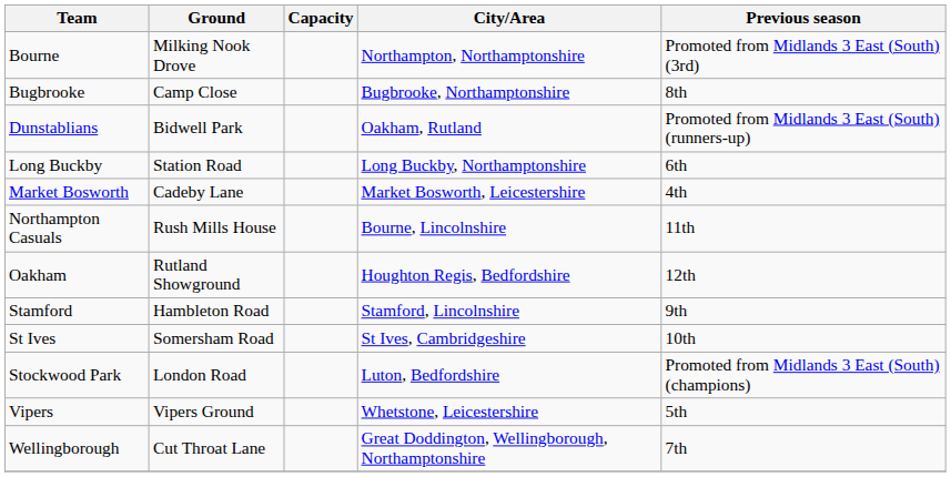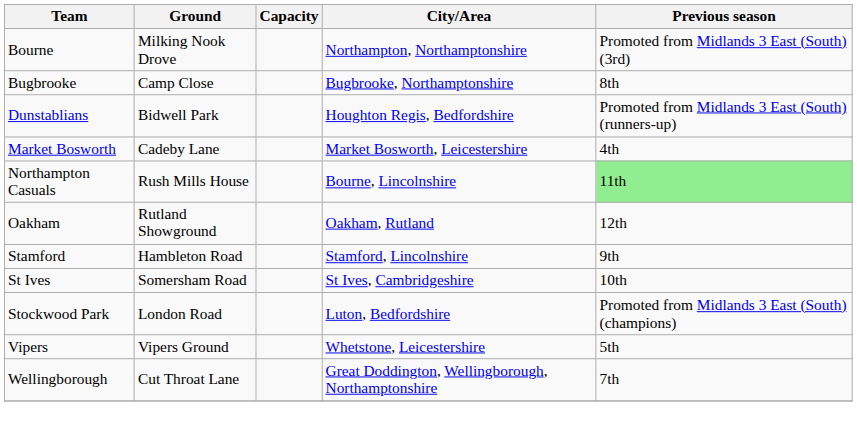Dunstablians | City/Area: Oakham, Rutland -> Houghton Regis, Bedfordshire
- row: Long Buckby | Station Road | Long Buckby, Northamptonshire | 6th
Northampton Casuals | Previous season: no background -> lightgreen background
Oakham | City/Area: Houghton Regis, Bedfordshire -> Oakham, Rutland
